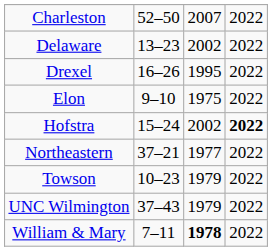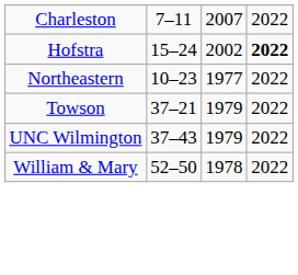Charleston | column 2: 52–50 -> 7–11
- row: Delaware | 13–23 | 2002 | 2022
- row: Drexel | 16–26 | 1995 | 2022
- row: Elon | 9–10 | 1975 | 2022
Northeastern | column 2: 37–21 -> 10–23
Towson | column 2: 10–23 -> 37–21
William & Mary | column 2: 7–11 -> 52–50
William & Mary | column 3: bold -> normal
